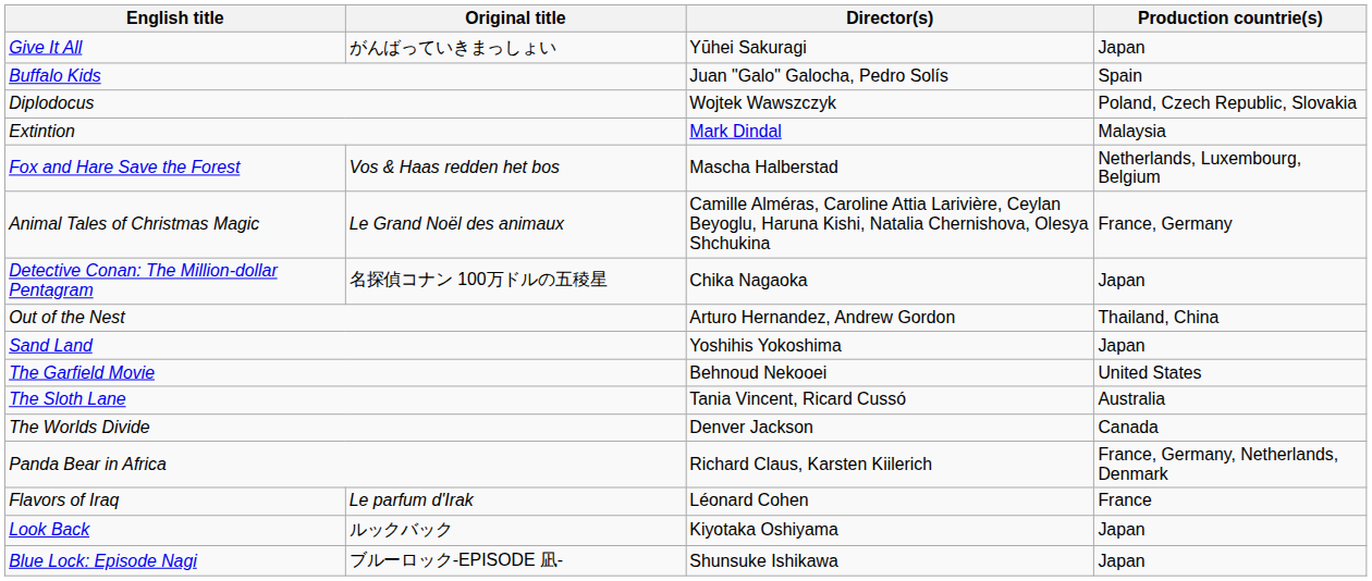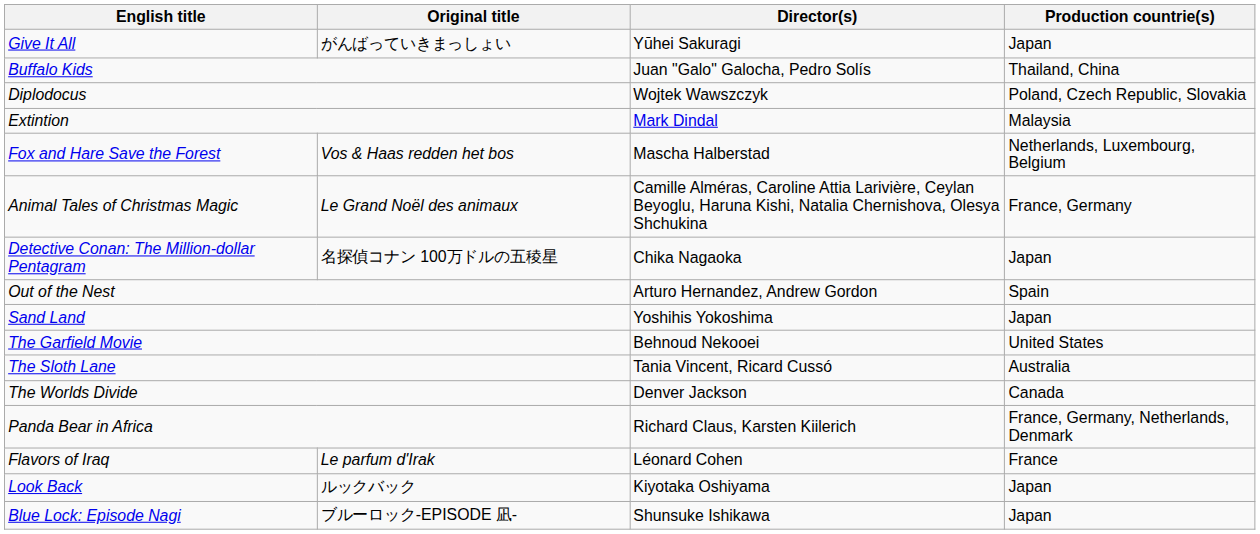Buffalo Kids | Production countrie(s): Spain -> Thailand, China
Out of the Nest | Production countrie(s): Thailand, China -> Spain
